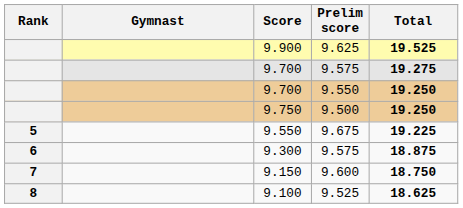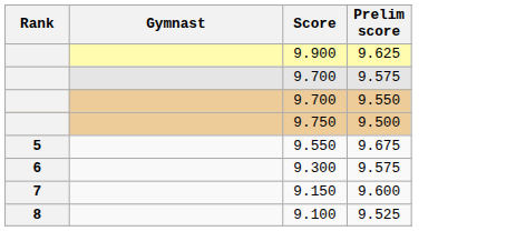- column: Total | 19.525 | 19.275 | 19.250 | 19.250 | 19.225 | 18.875 | 18.750 | 18.625
